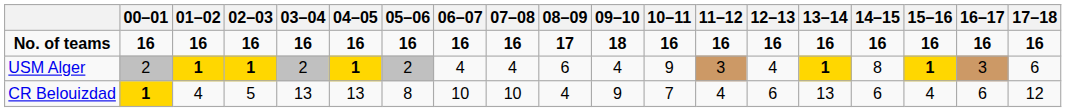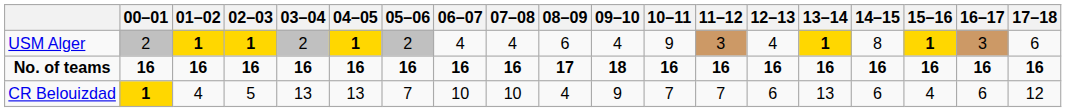rows swapped: No. of teams <-> USM Alger
CR Belouizdad | 05–06: 8 -> 7
CR Belouizdad | 11–12: 4 -> 7
